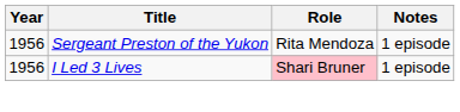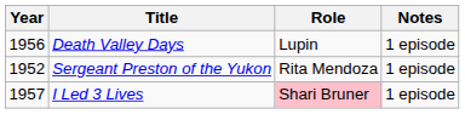+ row: 1956 | Death Valley Days | Lupin | 1 episode
Sergeant Preston of the Yukon | Year: 1956 -> 1952
I Led 3 Lives | Year: 1956 -> 1957
